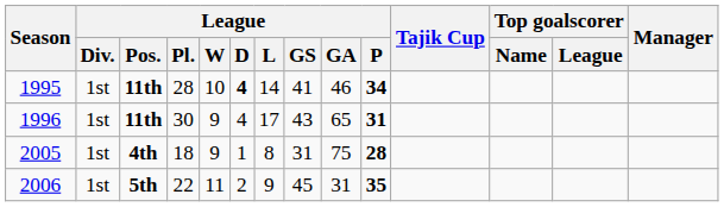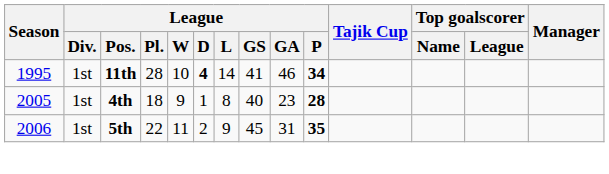- row: 1996 | 1st | 11th | 30 | 9 | 4 | 17 | 43 | 65 | 31
2005 | League / GS: 31 -> 40
2005 | League / GA: 75 -> 23
